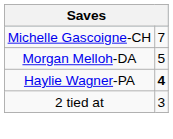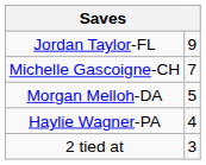+ row: Jordan Taylor-FL | 9
Haylie Wagner-PA | column 2: bold -> normal
